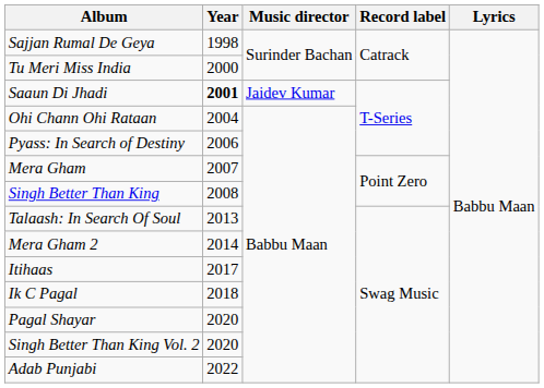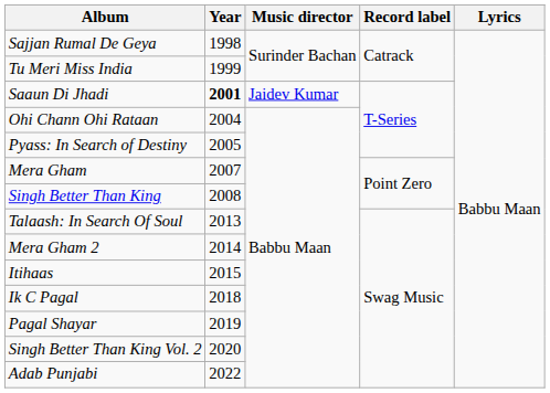Tu Meri Miss India | Year: 2000 -> 1999
Pyass: In Search of Destiny | Year: 2006 -> 2005
Itihaas | Year: 2017 -> 2015
Pagal Shayar | Year: 2020 -> 2019
